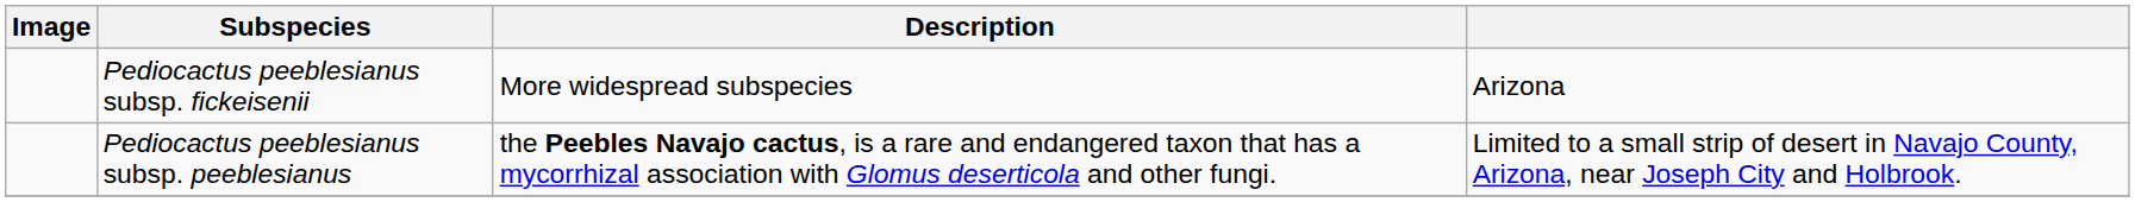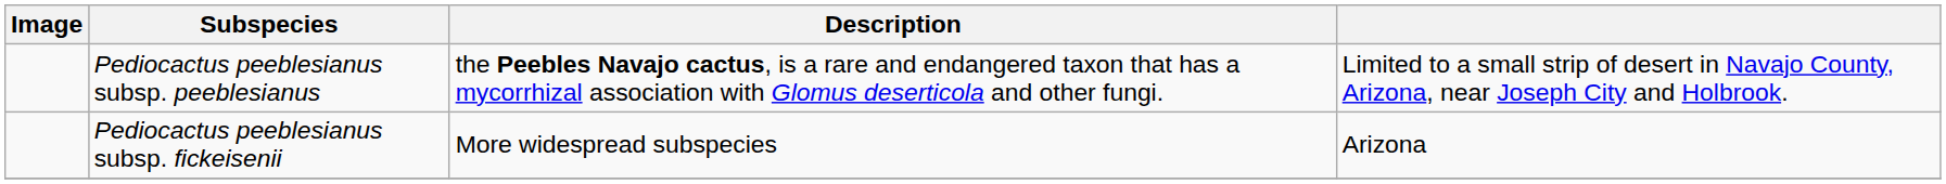rows swapped: Pediocactus peeblesianus subsp. fickeisenii <-> Pediocactus peeblesianus subsp. peeblesianus
